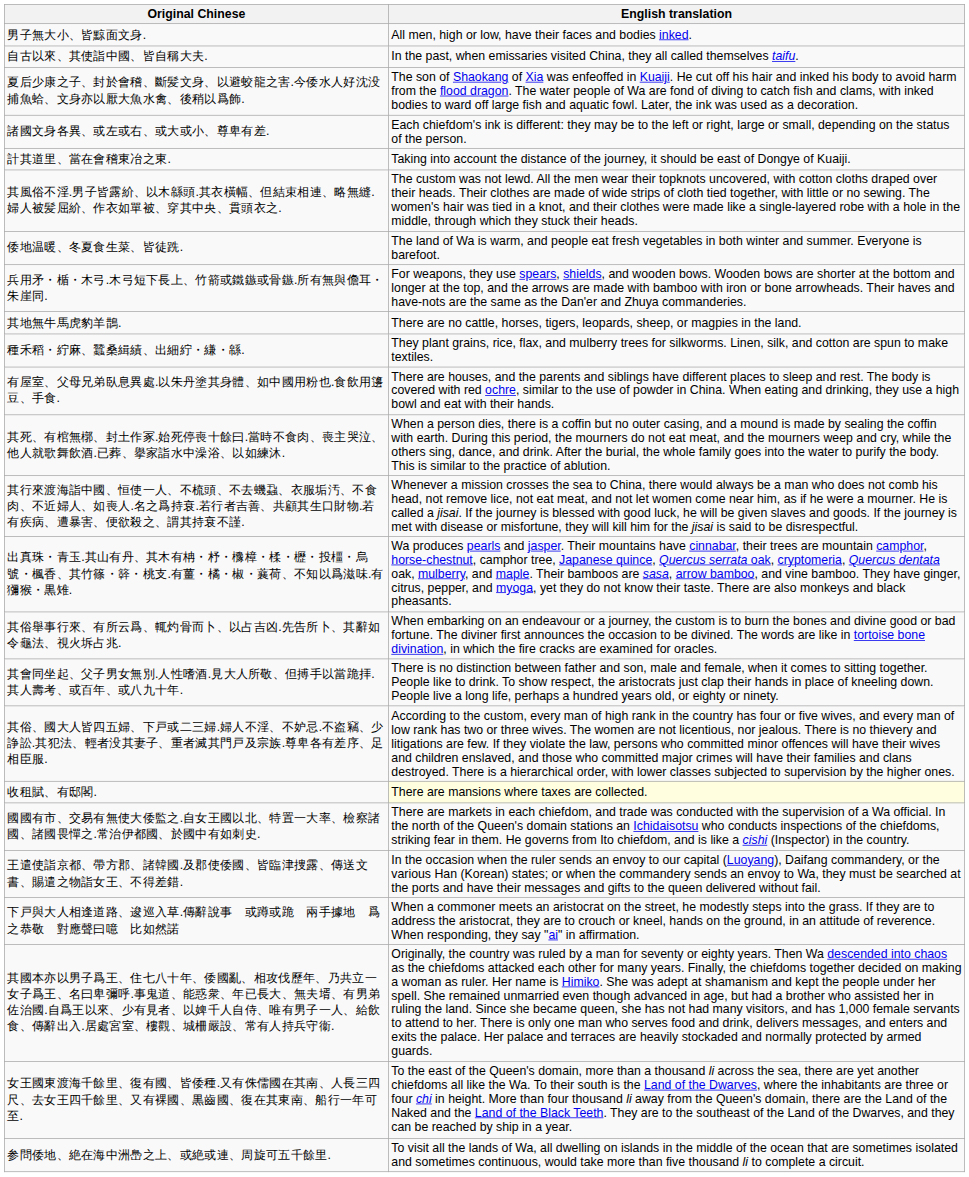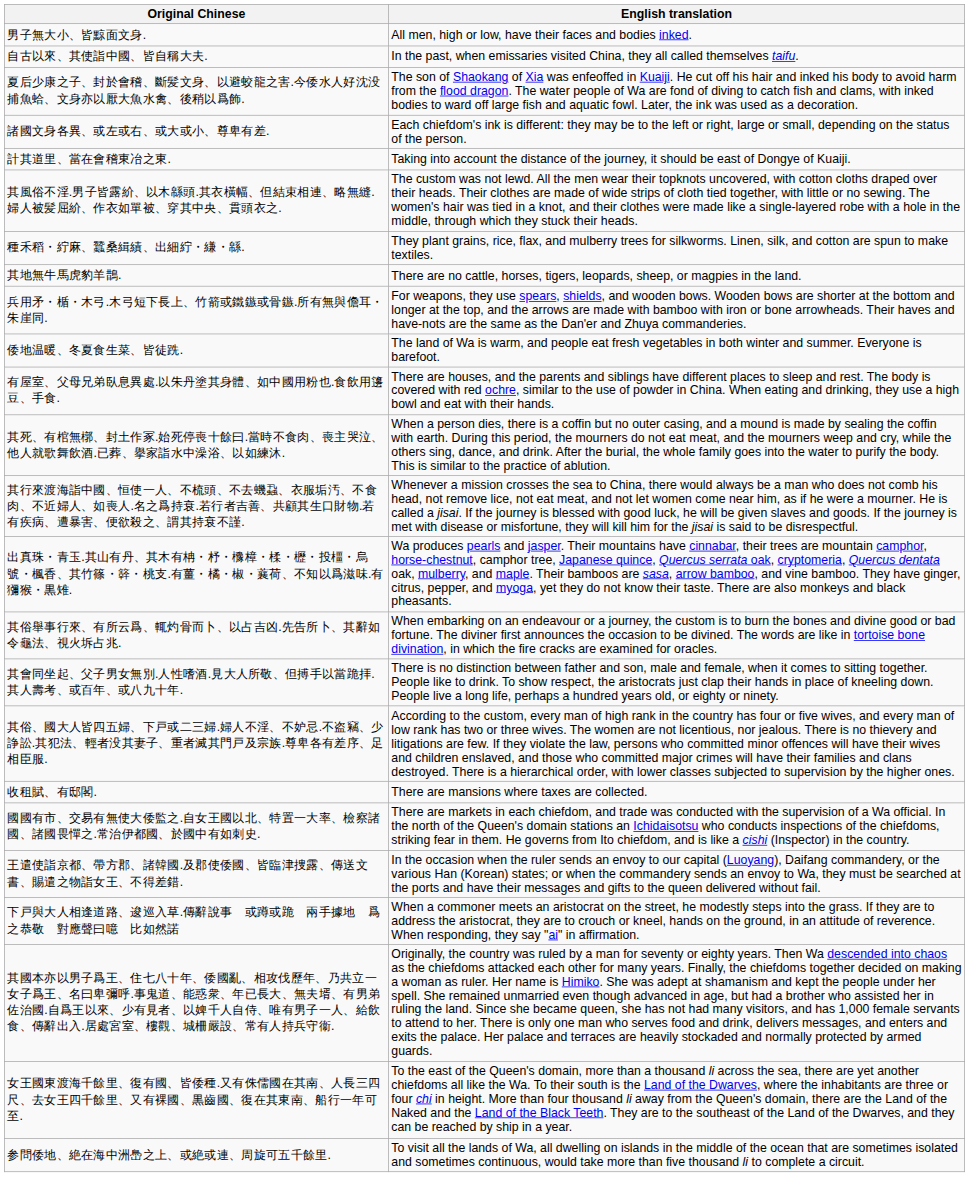rows swapped: 種禾稻・紵麻、蠶桑緝績、出細紵・縑・緜. <-> 倭地温暖、冬夏食生菜、皆徒跣.
rows swapped: 其地無牛馬虎豹羊鵲. <-> 兵用矛・楯・木弓.木弓短下長上、竹箭或鐵鏃或骨鏃.所有無與儋耳・朱崖同.
收租賦、有邸閣. | English translation: lightyellow background -> no background
